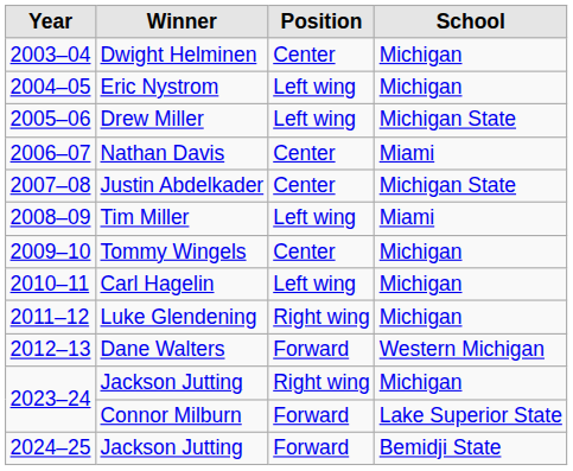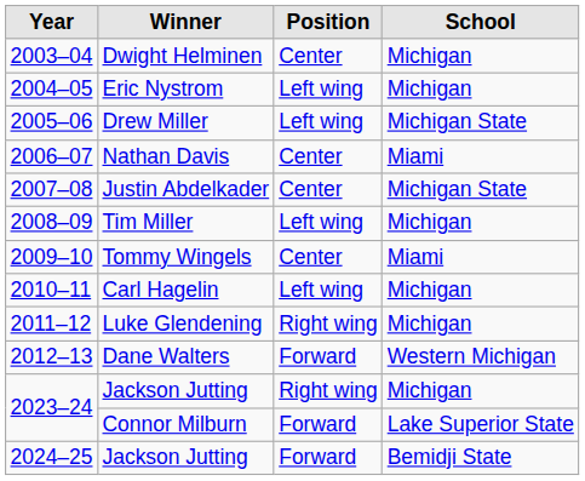Tim Miller | School: Miami -> Michigan
Tommy Wingels | School: Michigan -> Miami
